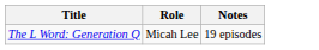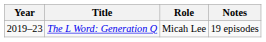+ column: Year | 2019–23
